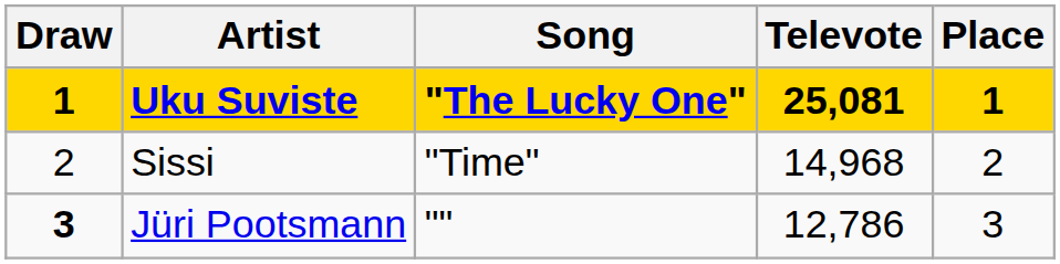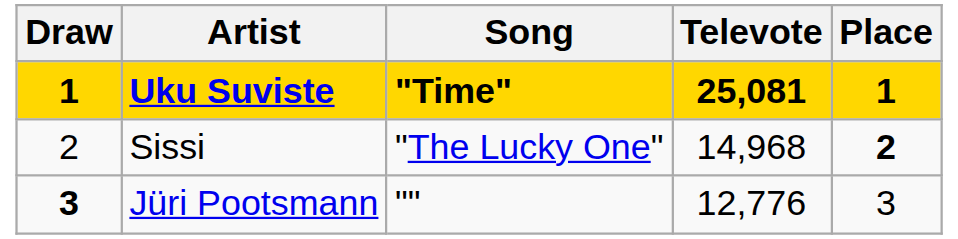Uku Suviste | Song: "The Lucky One" -> "Time"
Sissi | Song: "Time" -> "The Lucky One"
Sissi | Place: normal -> bold
Jüri Pootsmann | Televote: 12,786 -> 12,776
